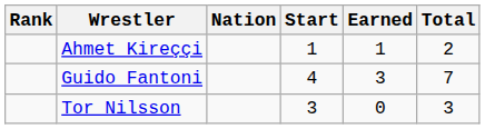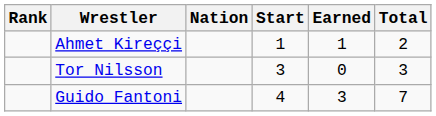rows swapped: Tor Nilsson <-> Guido Fantoni
